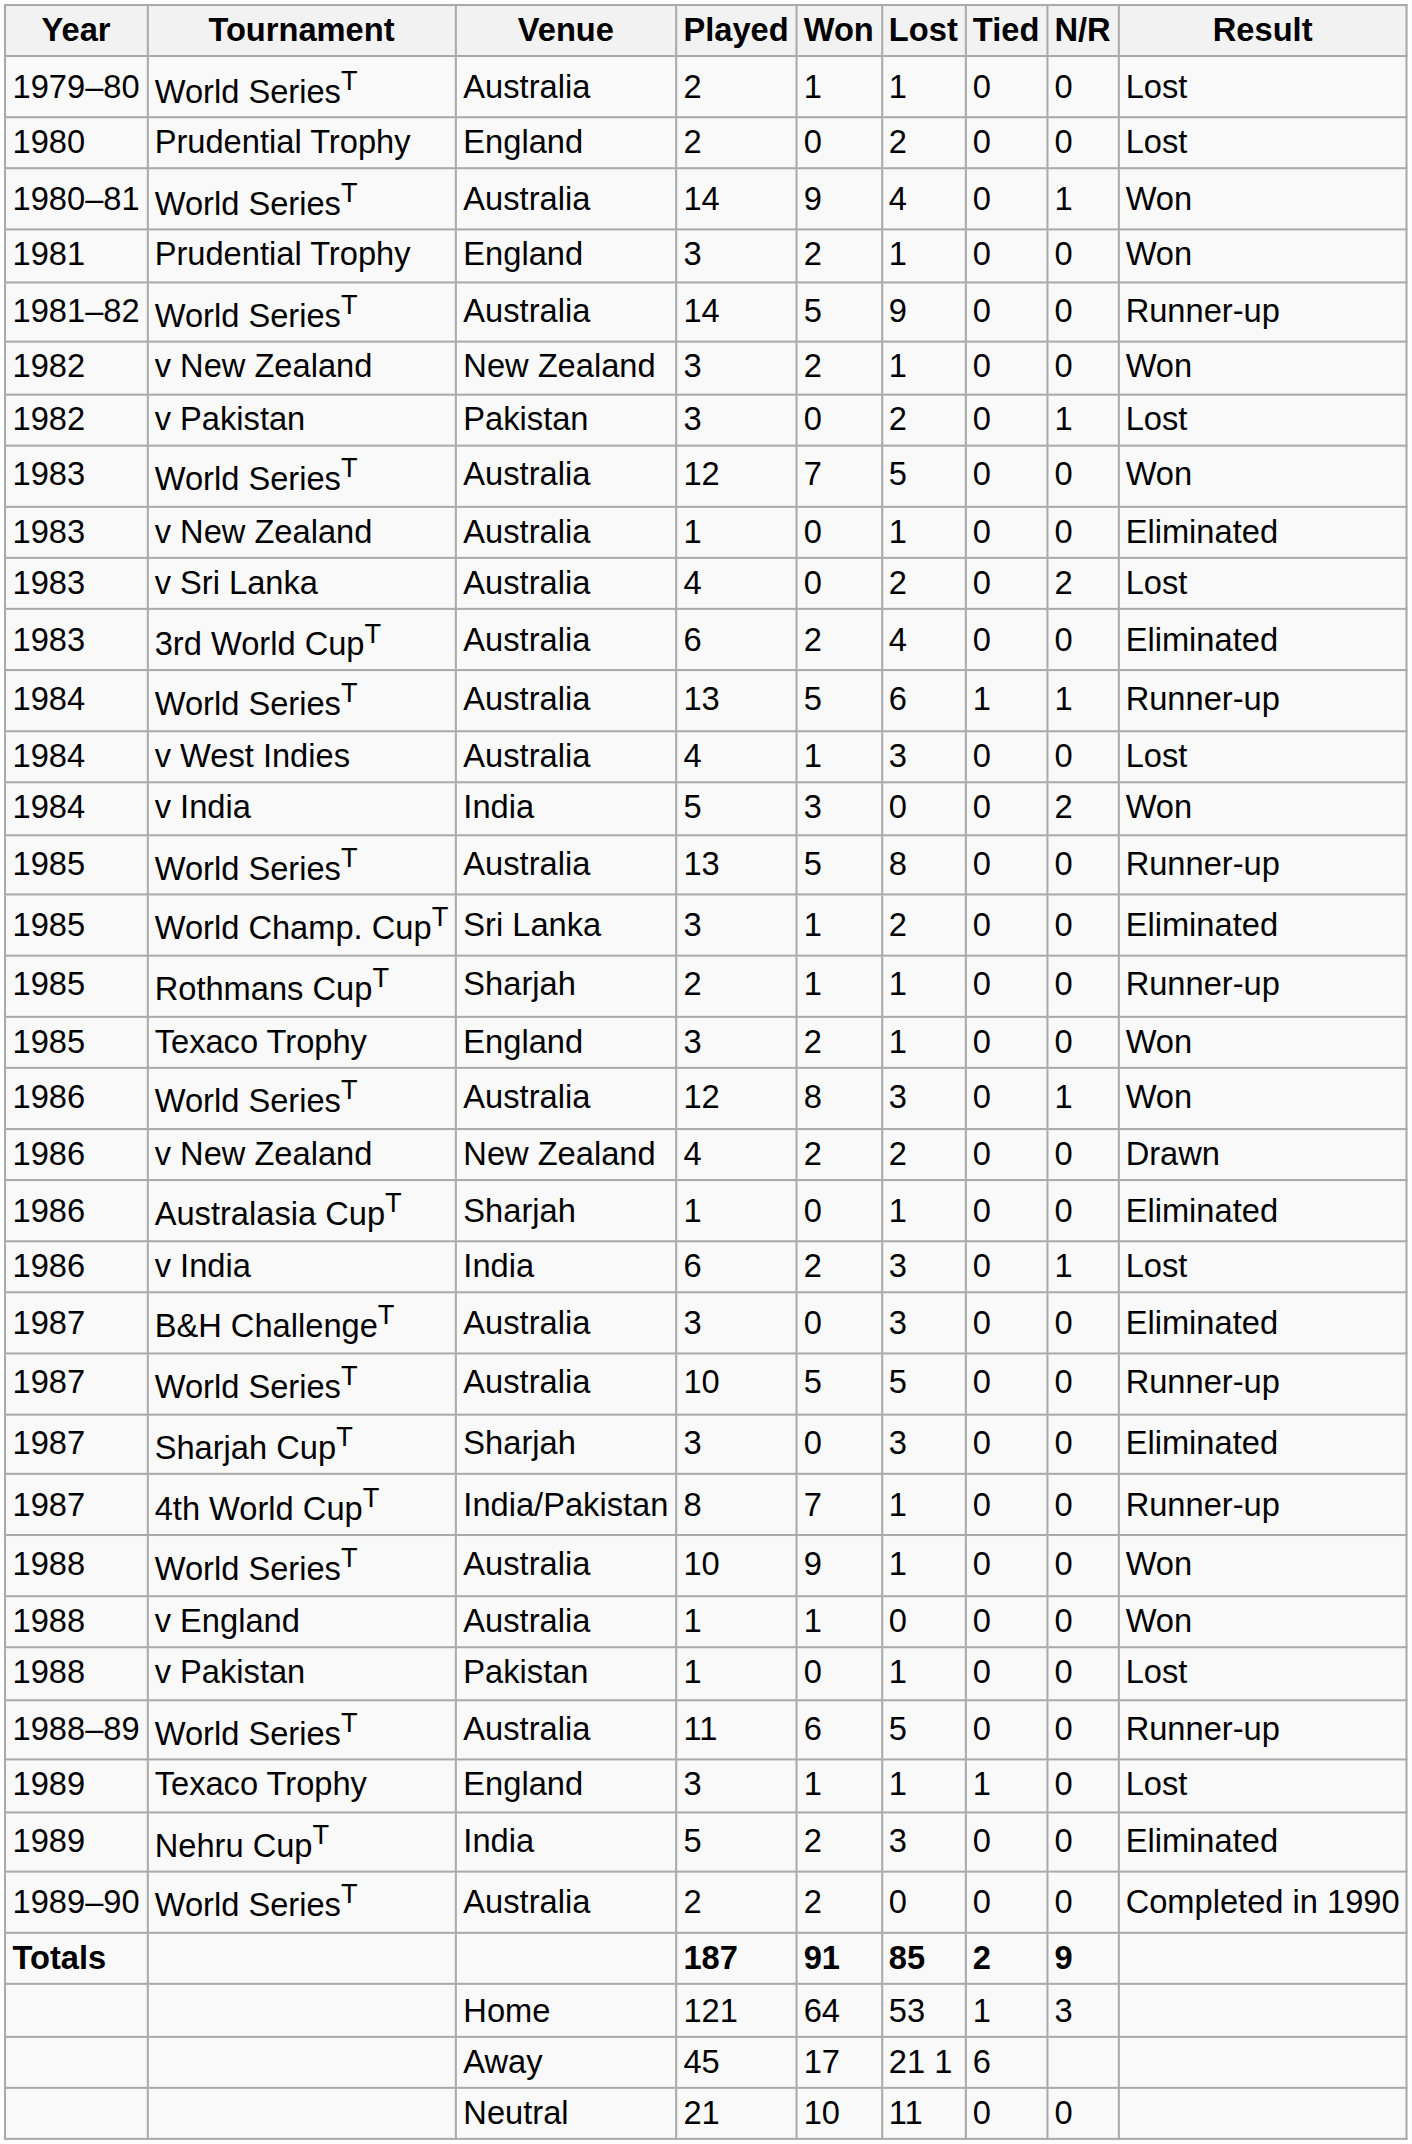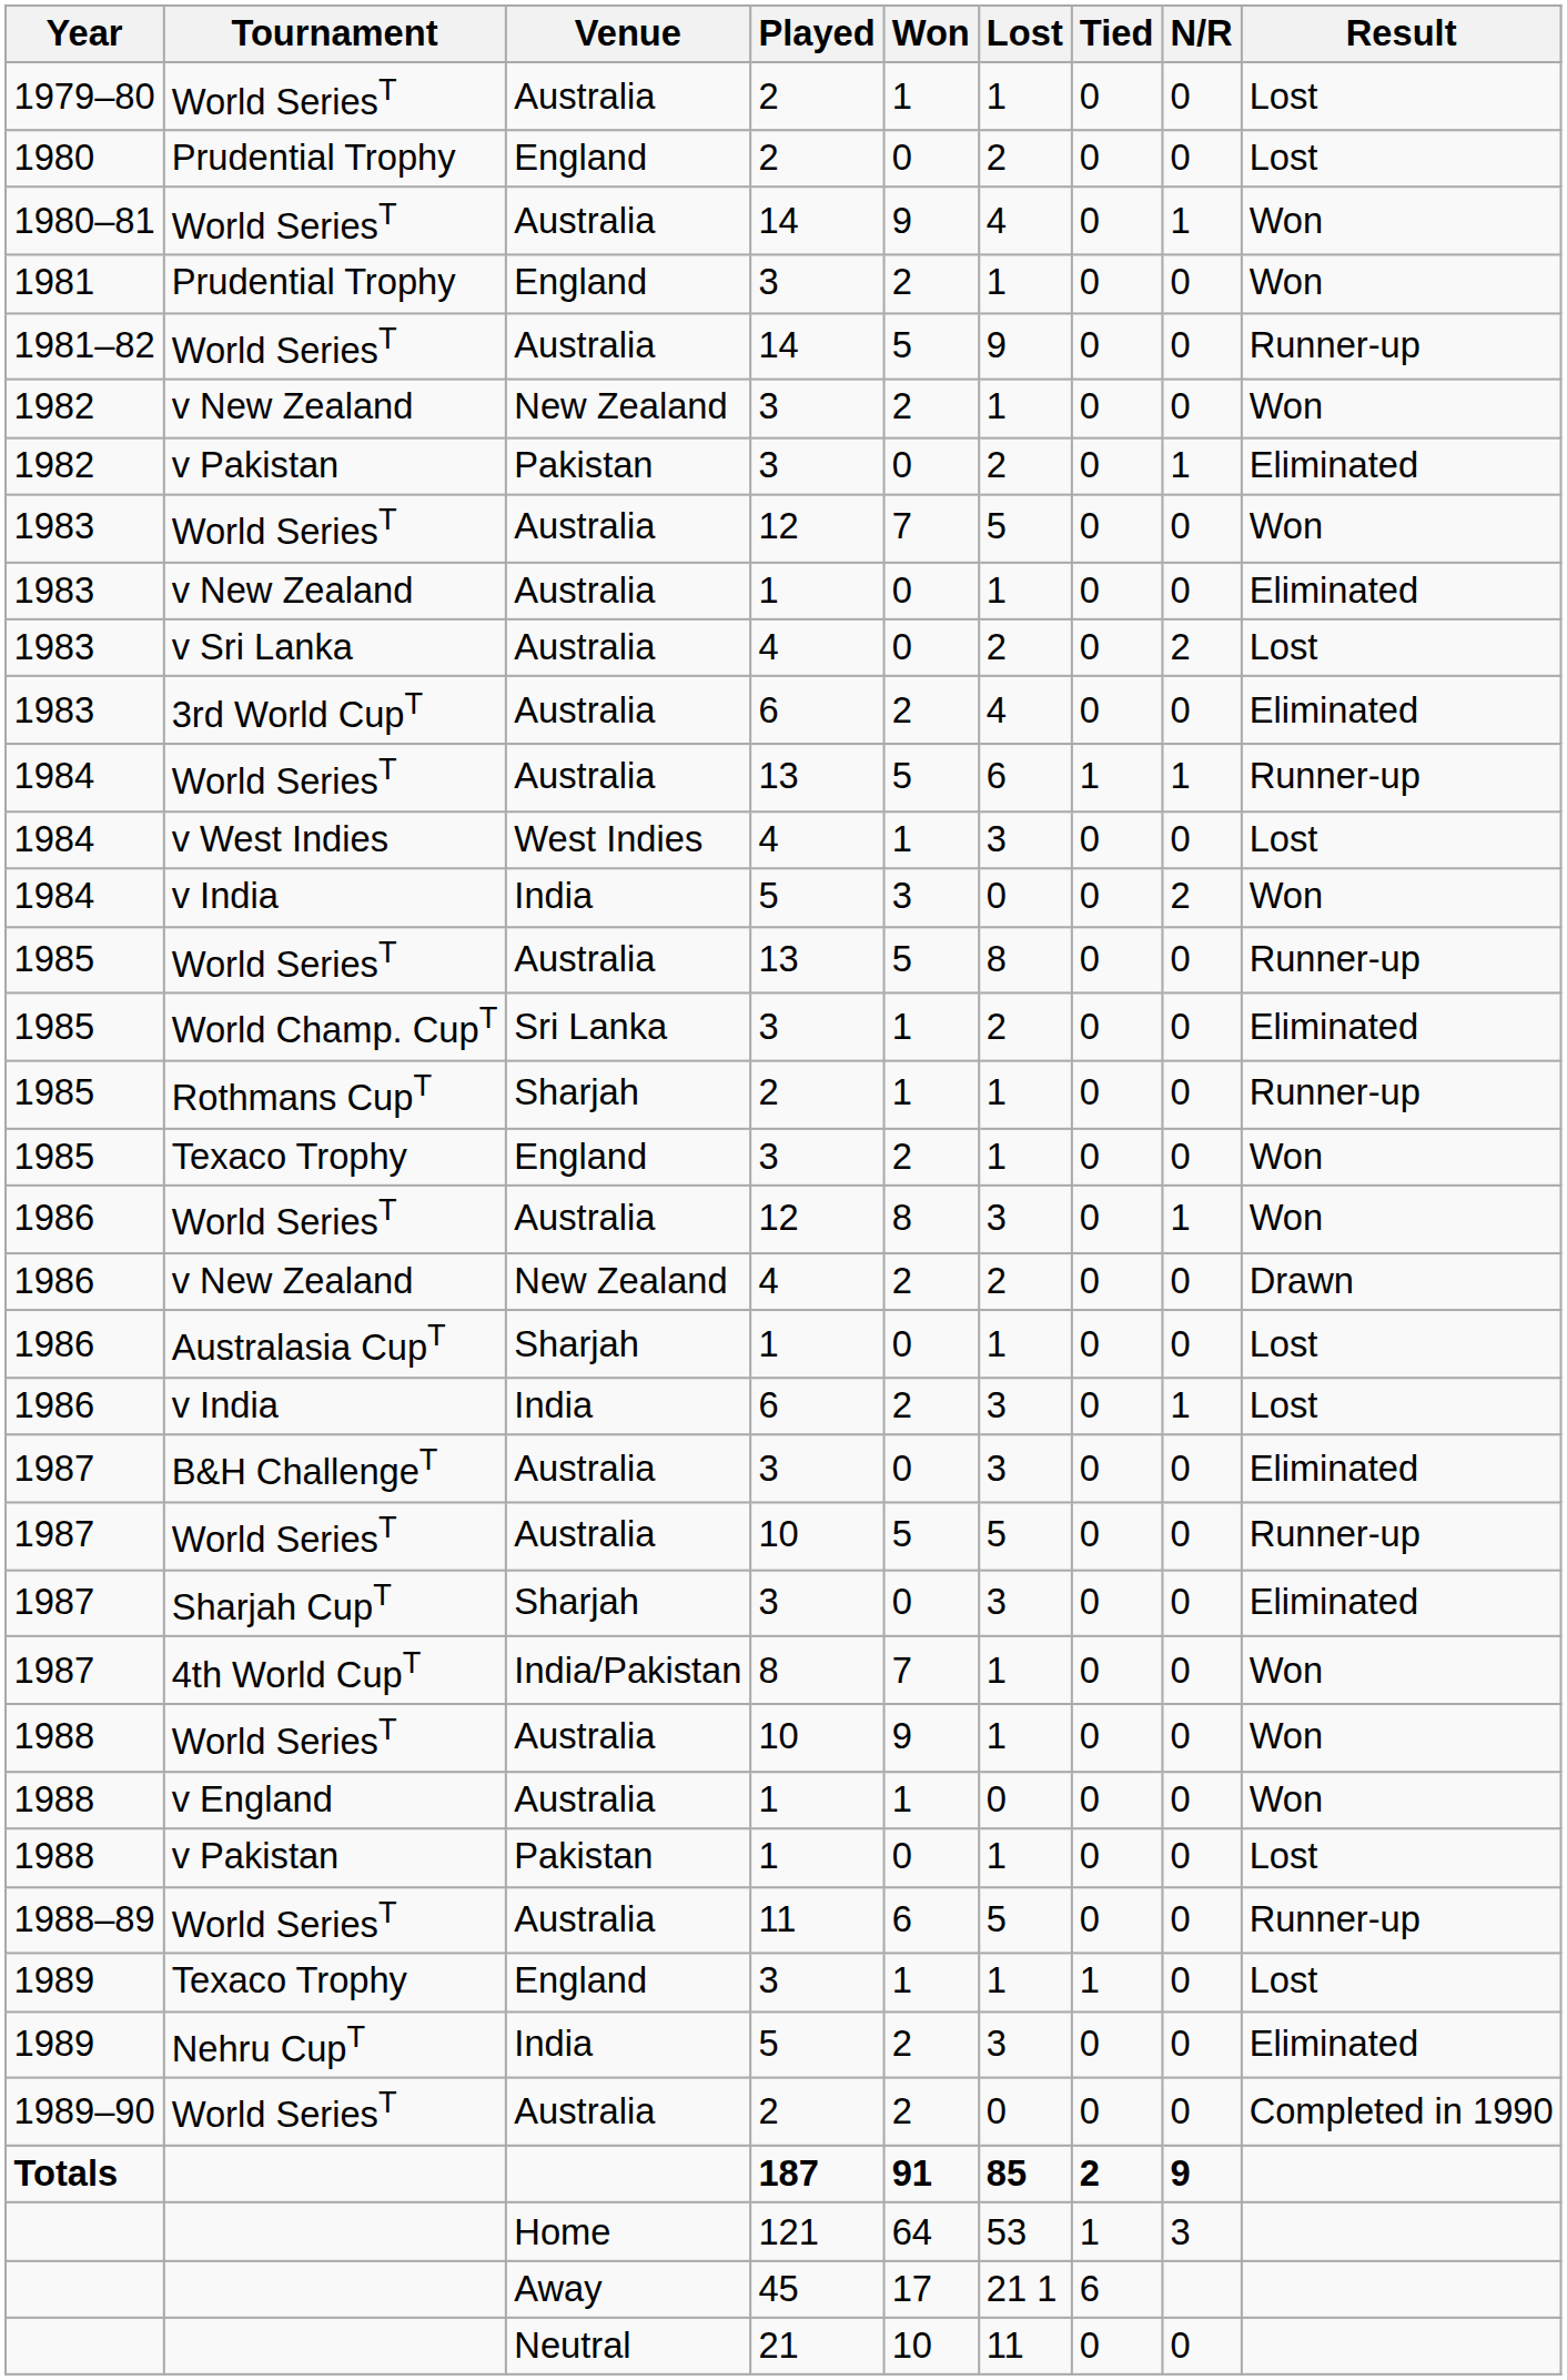1982 / v Pakistan | Result: Lost -> Eliminated
v West Indies | Venue: Australia -> West Indies
Australasia CupT | Result: Eliminated -> Lost
4th World CupT | Result: Runner-up -> Won
